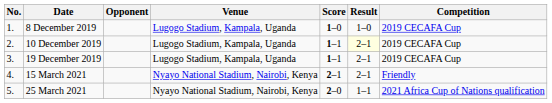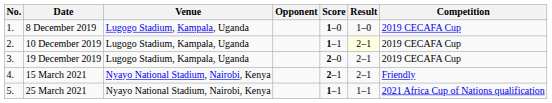columns swapped: Venue <-> Opponent
19 December 2019 | Score: 1–1 -> 2–0
25 March 2021 | Score: 2–0 -> 1–1
